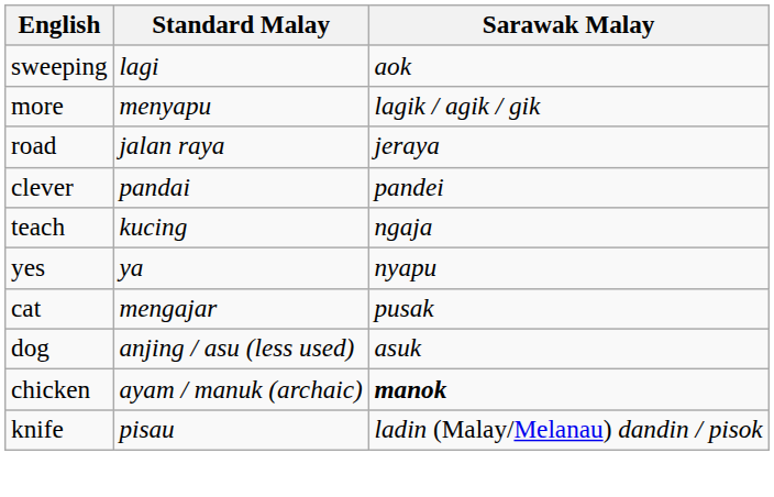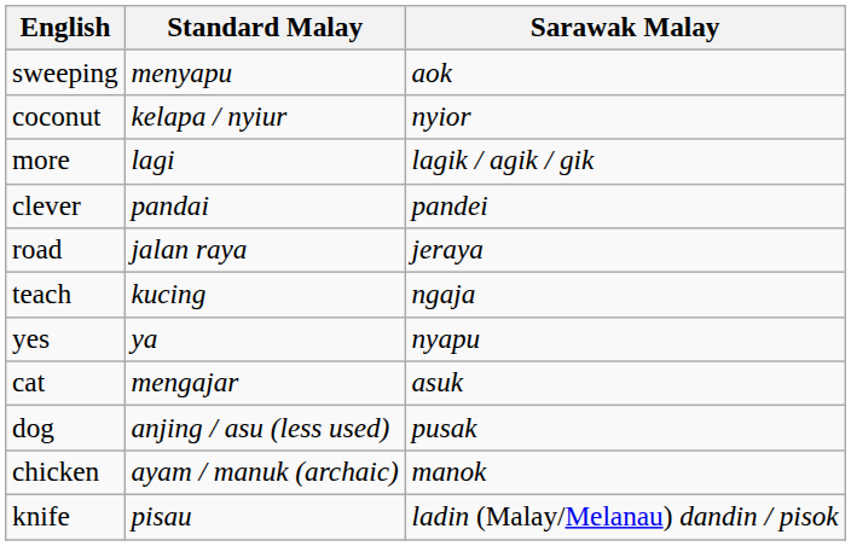sweeping | Standard Malay: lagi -> menyapu
+ row: coconut | kelapa / nyiur | nyior
more | Standard Malay: menyapu -> lagi
rows swapped: road <-> clever
cat | Sarawak Malay: pusak -> asuk
dog | Sarawak Malay: asuk -> pusak
chicken | Sarawak Malay: bold -> normal
